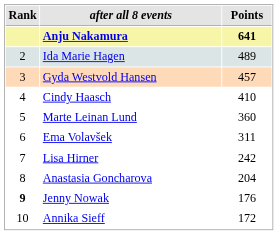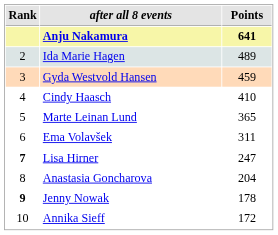Gyda Westvold Hansen | Points: 457 -> 459
Marte Leinan Lund | Points: 360 -> 365
Lisa Hirner | Rank: normal -> bold
Lisa Hirner | Points: 242 -> 247
Jenny Nowak | Points: 176 -> 178
